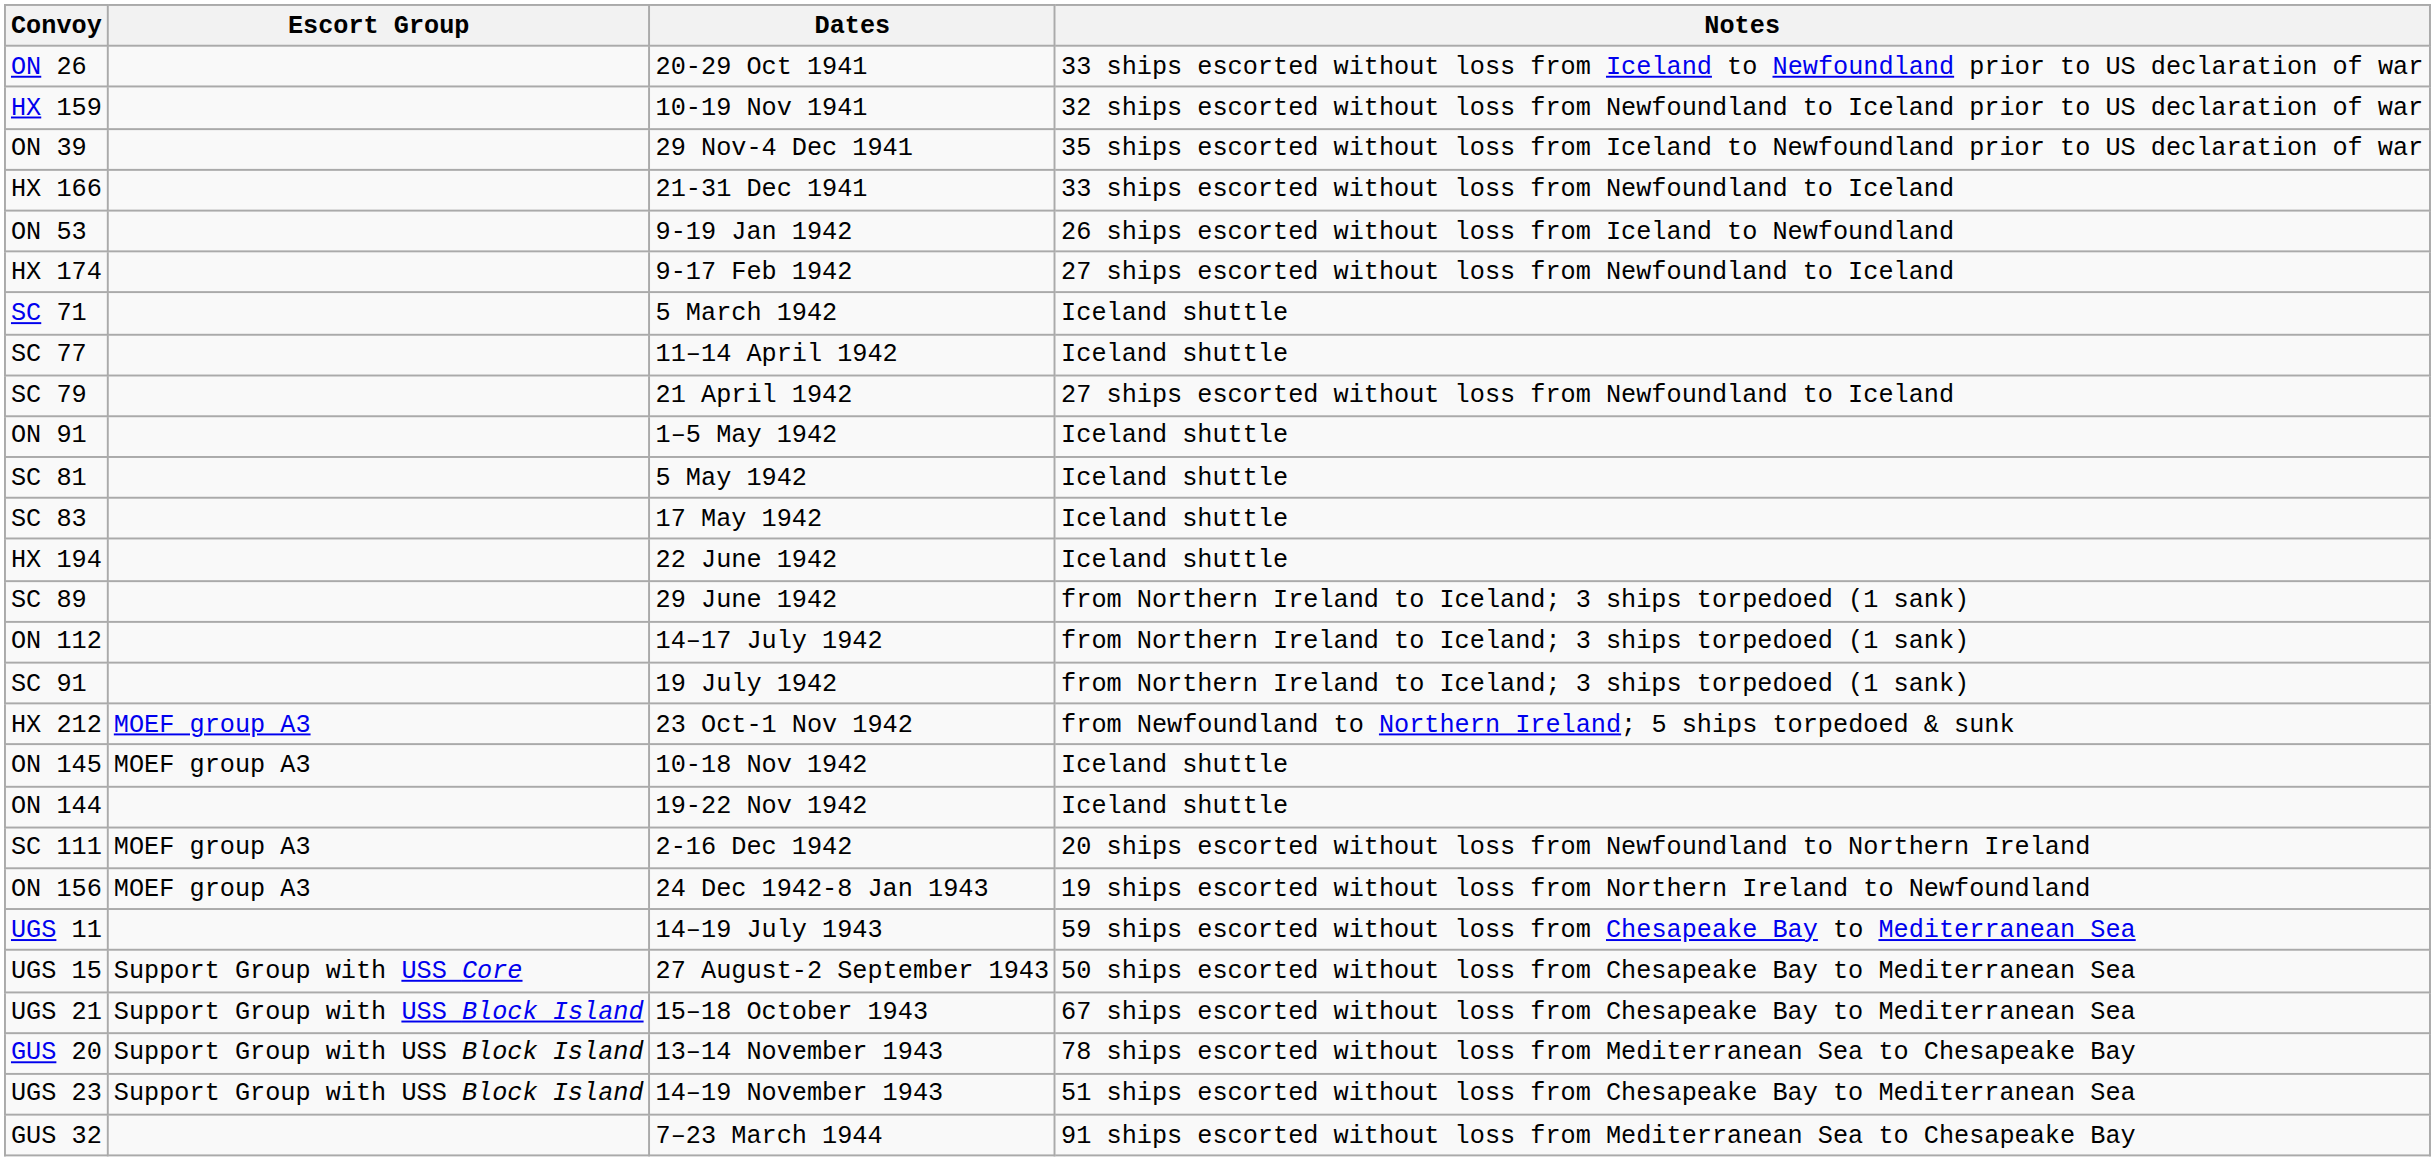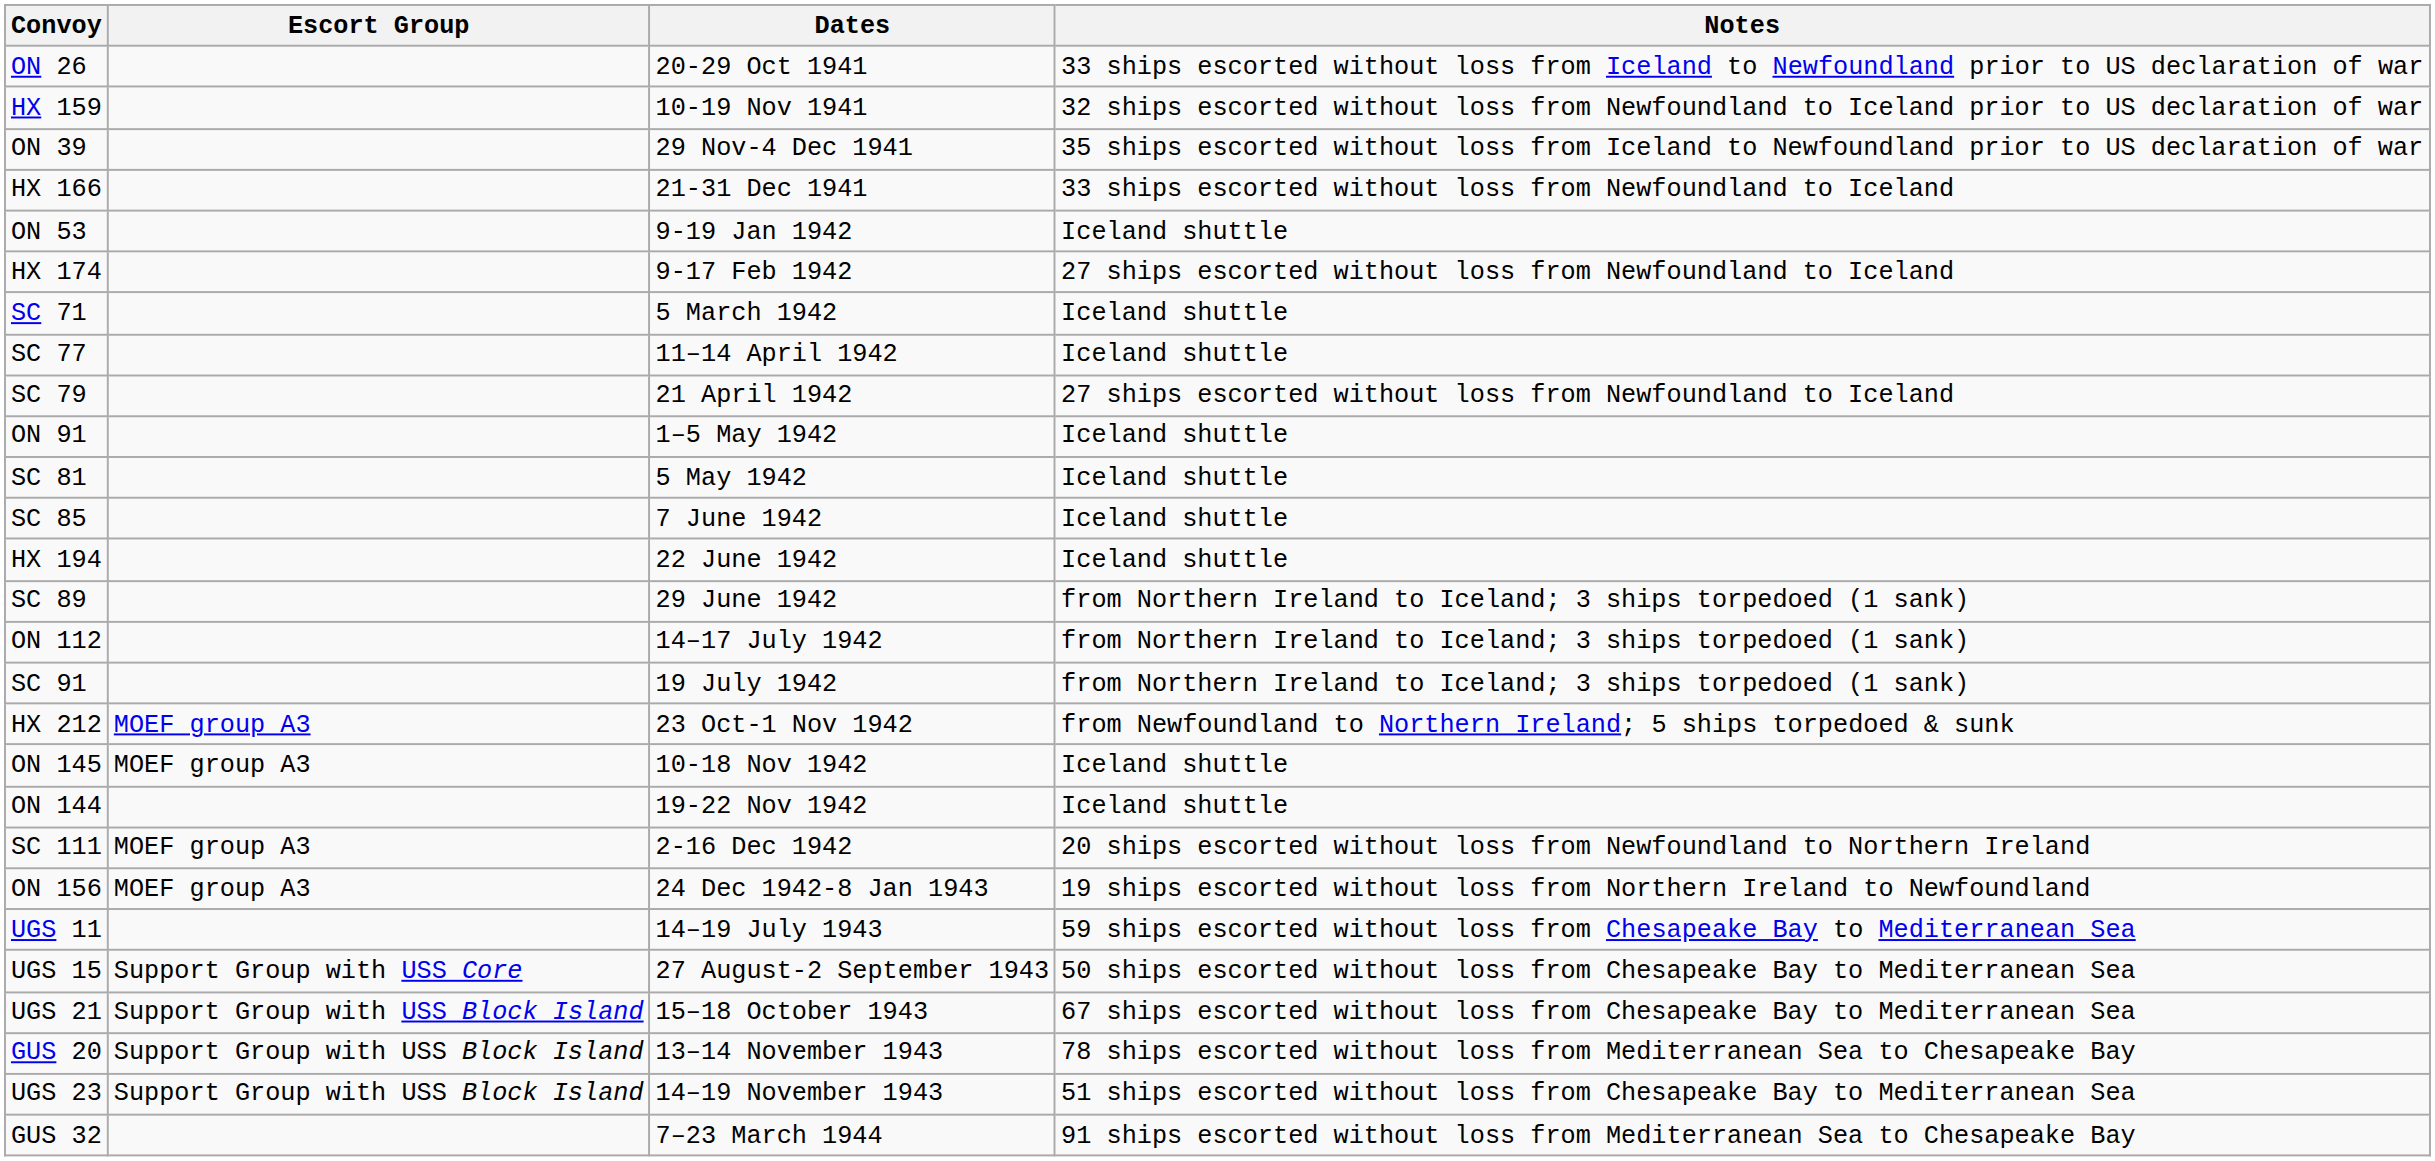ON 53 | Notes: 26 ships escorted without loss from Iceland to Newfoundland -> Iceland shuttle
- row: SC 83 | 17 May 1942 | Iceland shuttle
+ row: SC 85 | 7 June 1942 | Iceland shuttle
